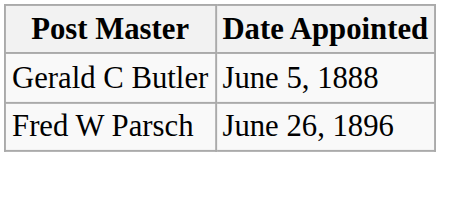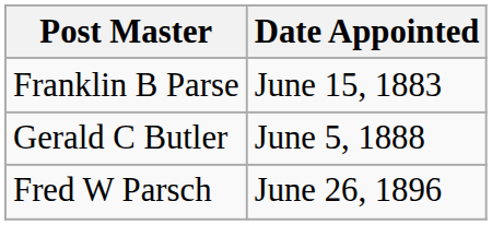+ row: Franklin B Parse | June 15, 1883
